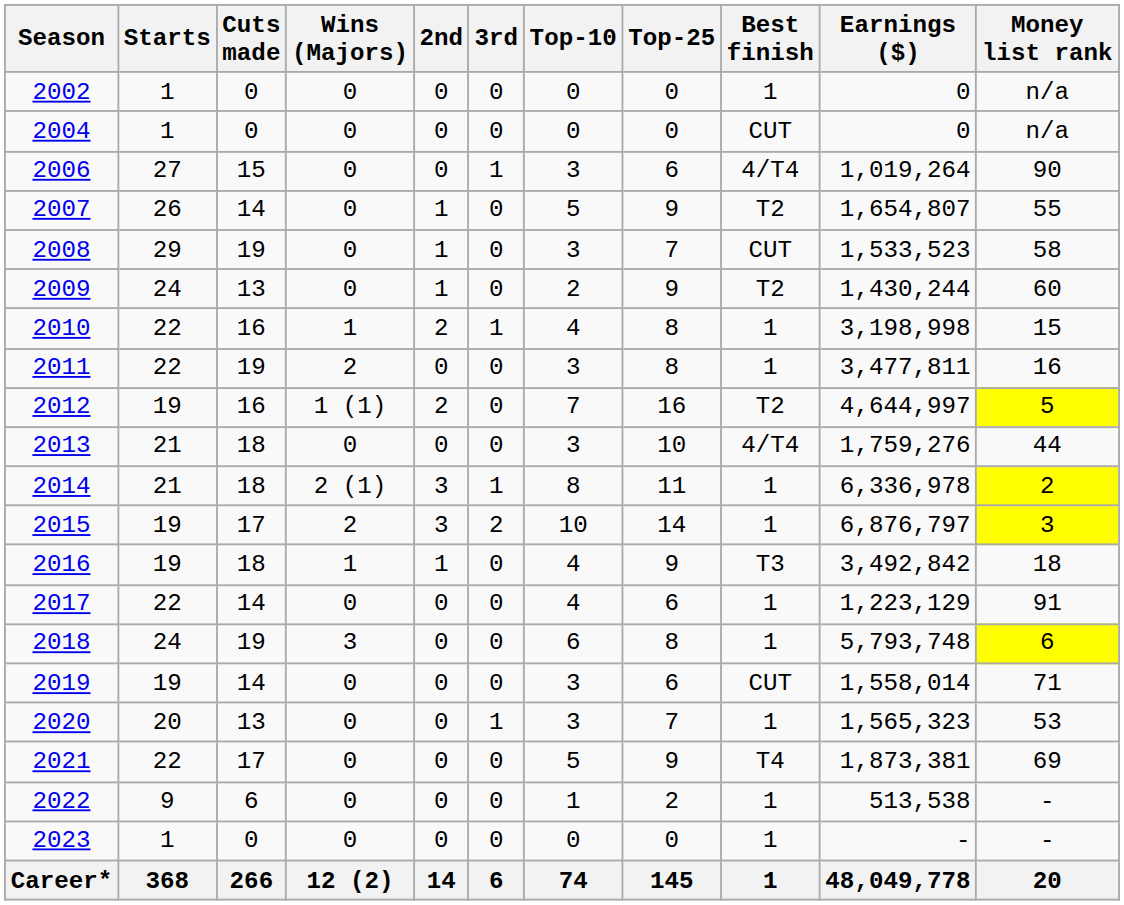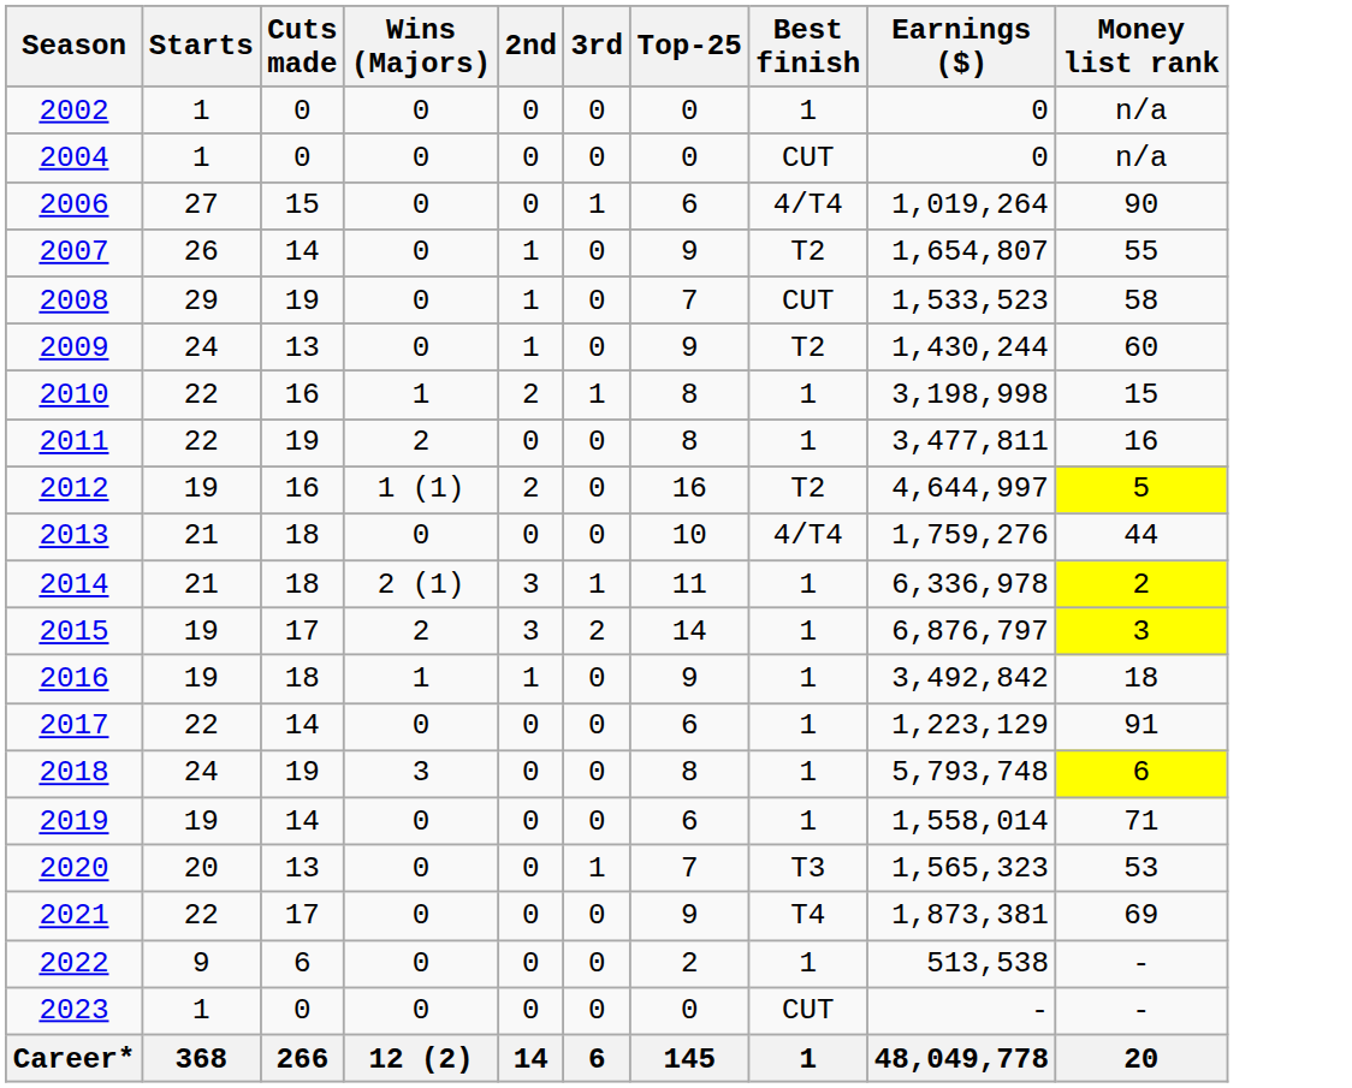- column: Top-10 | 0 | 0 | 3 | 5 | 3 | 2 | 4 | 3 | 7 | 3 | 8 | 10 | 4 | 4 | 6 | 3 | 3 | 5 | 1 | 0 | 74
2016 | Best finish: T3 -> 1
2019 | Best finish: CUT -> 1
2020 | Best finish: 1 -> T3
2023 | Best finish: 1 -> CUT
